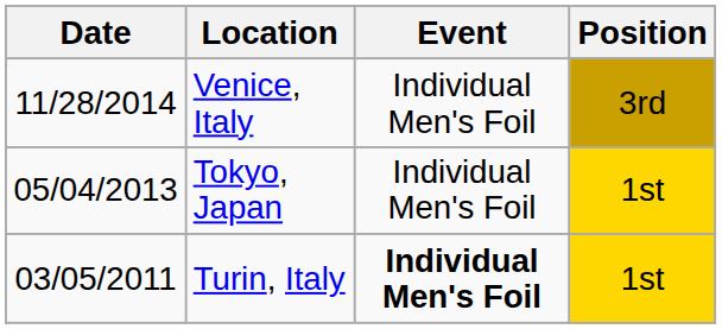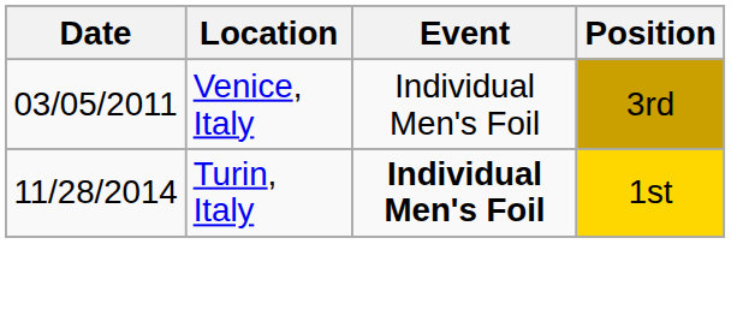Venice, Italy | Date: 11/28/2014 -> 03/05/2011
- row: 05/04/2013 | Tokyo, Japan | Individual Men's Foil | 1st
Turin, Italy | Date: 03/05/2011 -> 11/28/2014
